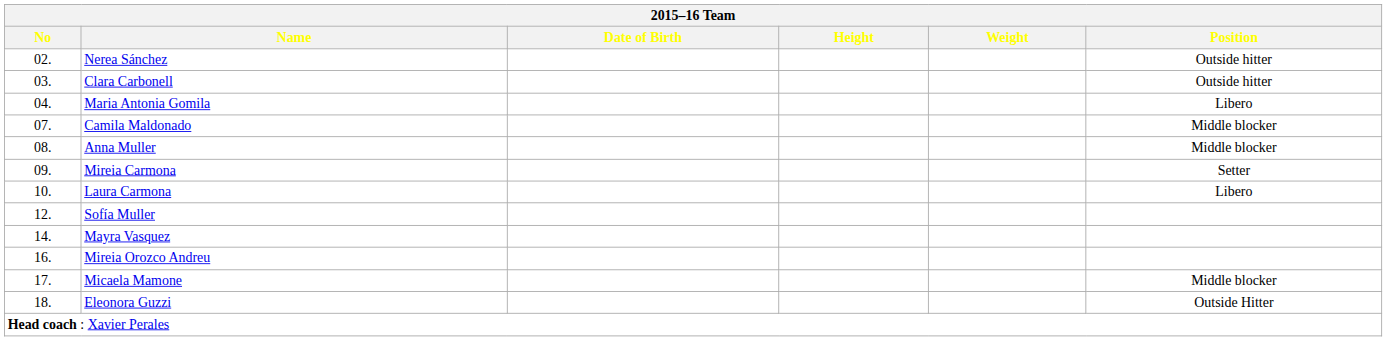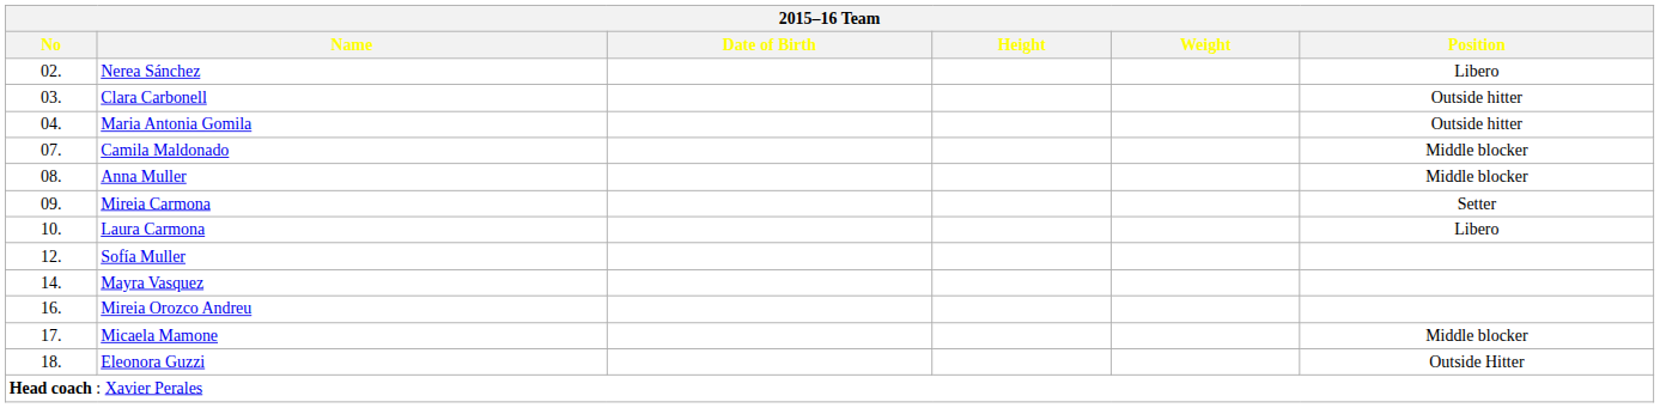Nerea Sánchez | Position: Outside hitter -> Libero
Maria Antonia Gomila | Position: Libero -> Outside hitter
